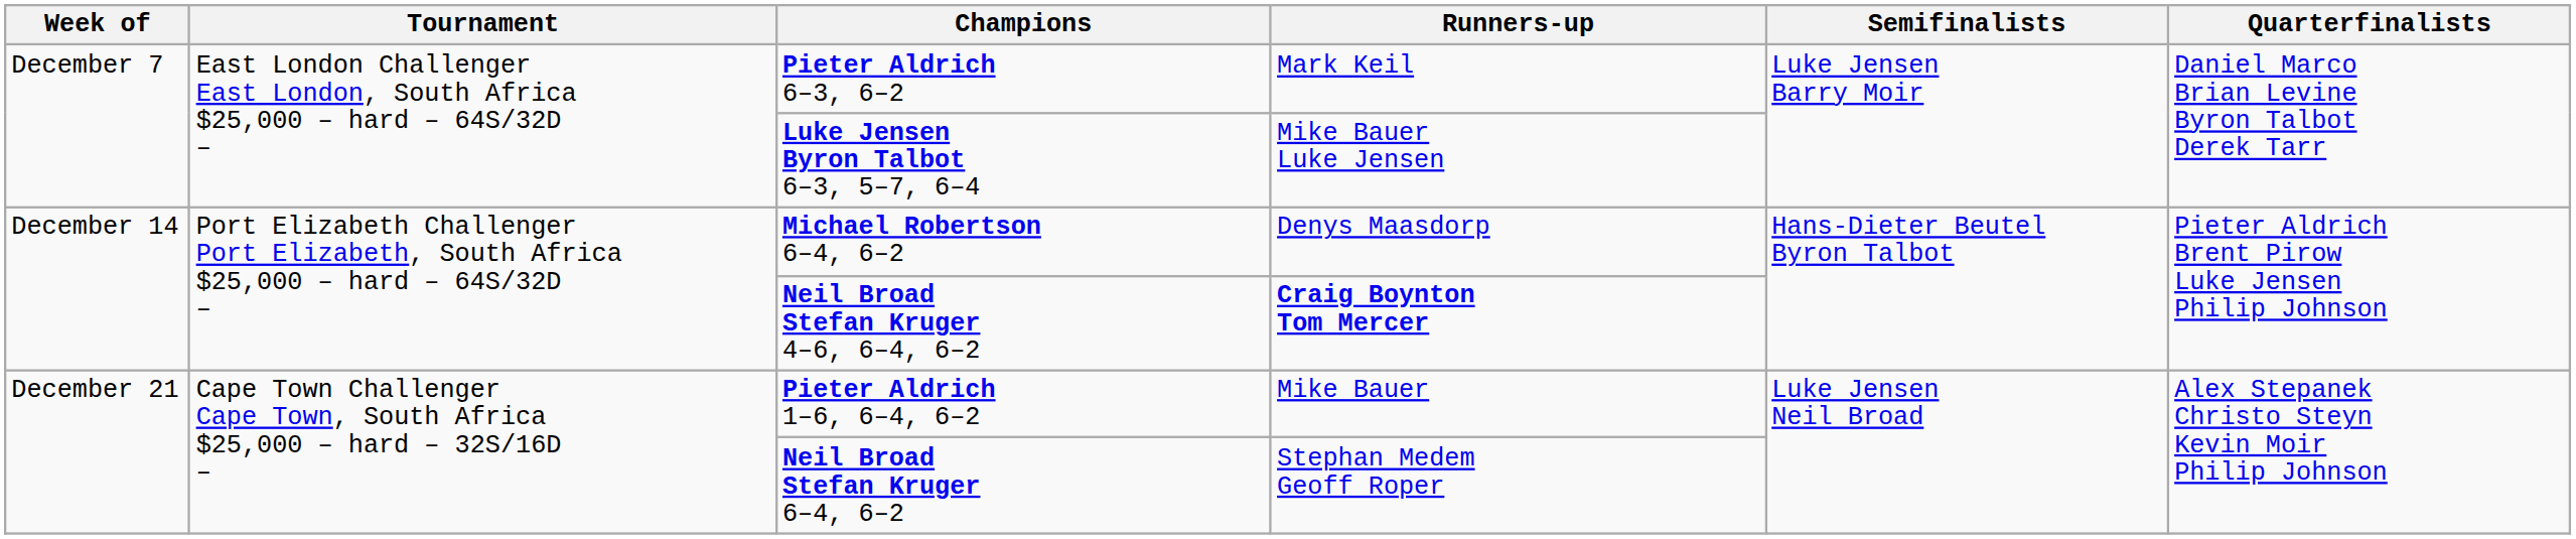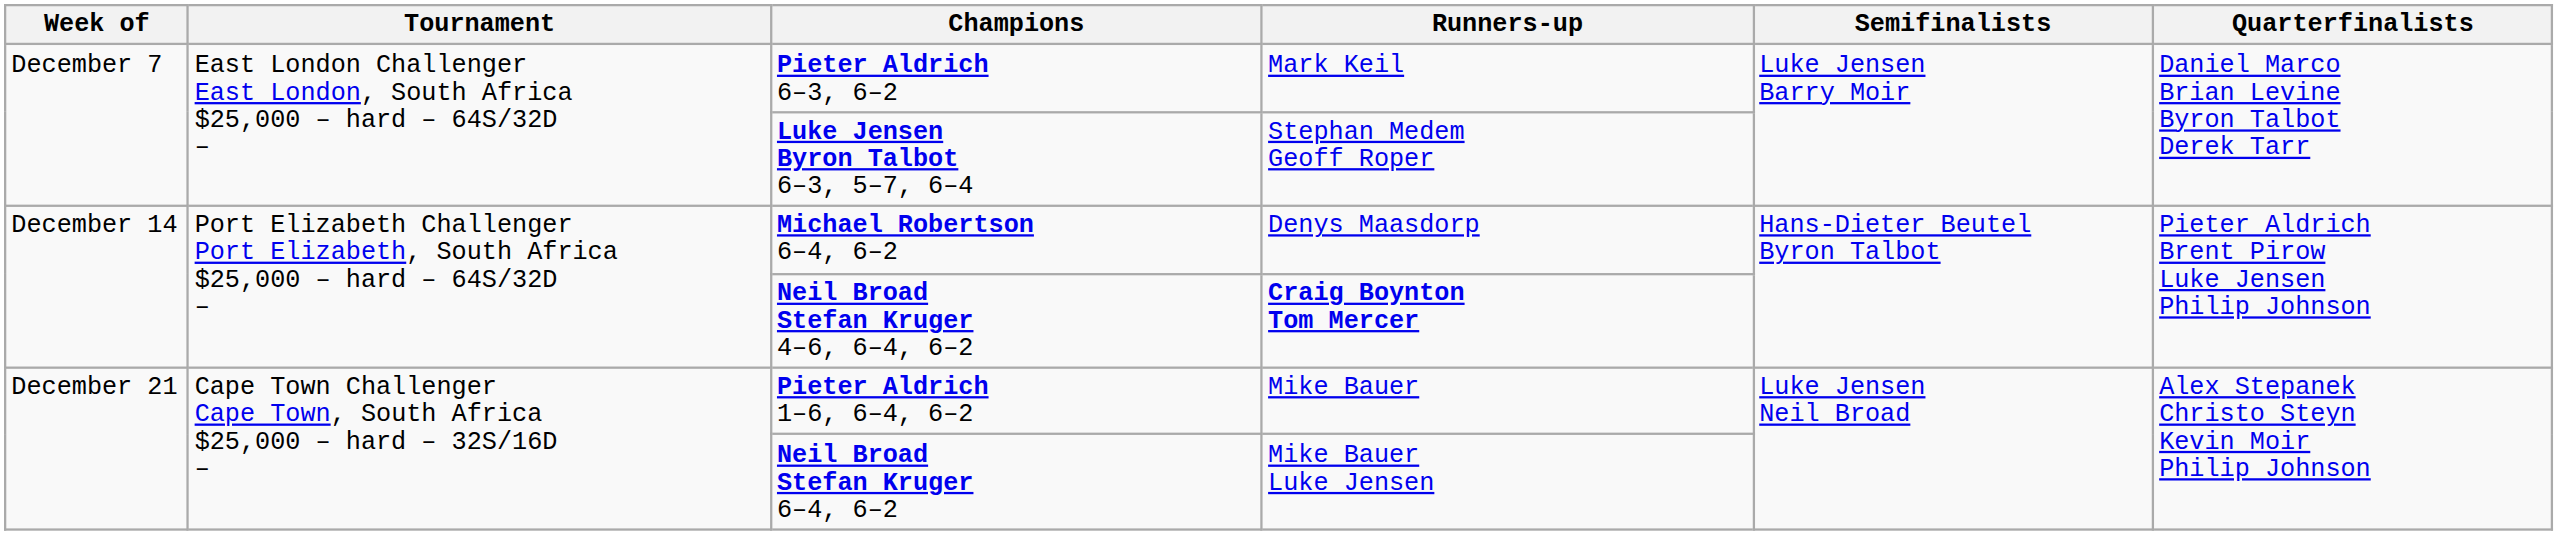Luke Jensen Byron Talbot 6–3, 5–7, 6–4 | Runners-up: Mike Bauer Luke Jensen -> Stephan Medem Geoff Roper
Neil Broad Stefan Kruger 6–4, 6–2 | Runners-up: Stephan Medem Geoff Roper -> Mike Bauer Luke Jensen
